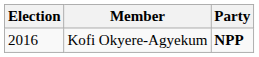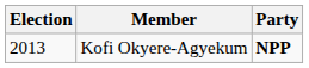Kofi Okyere-Agyekum | Election: 2016 -> 2013
